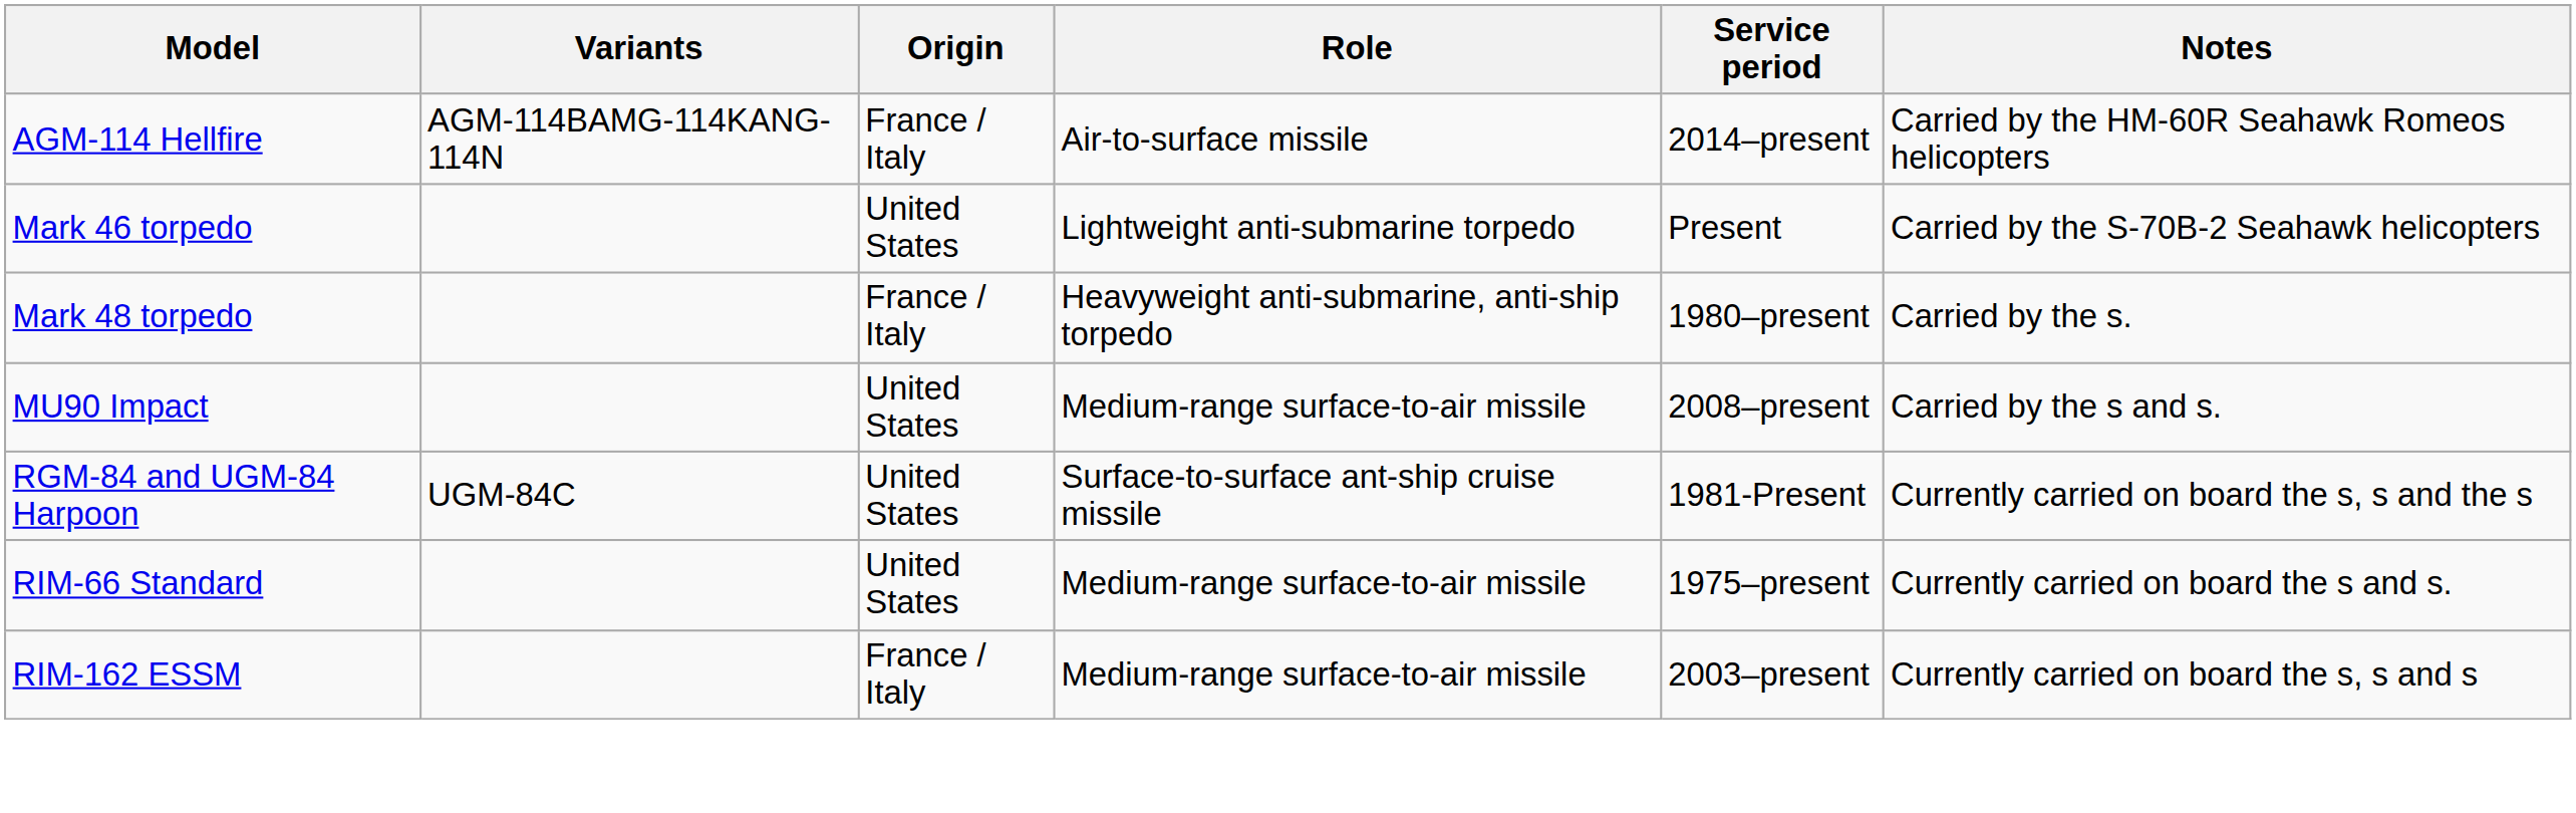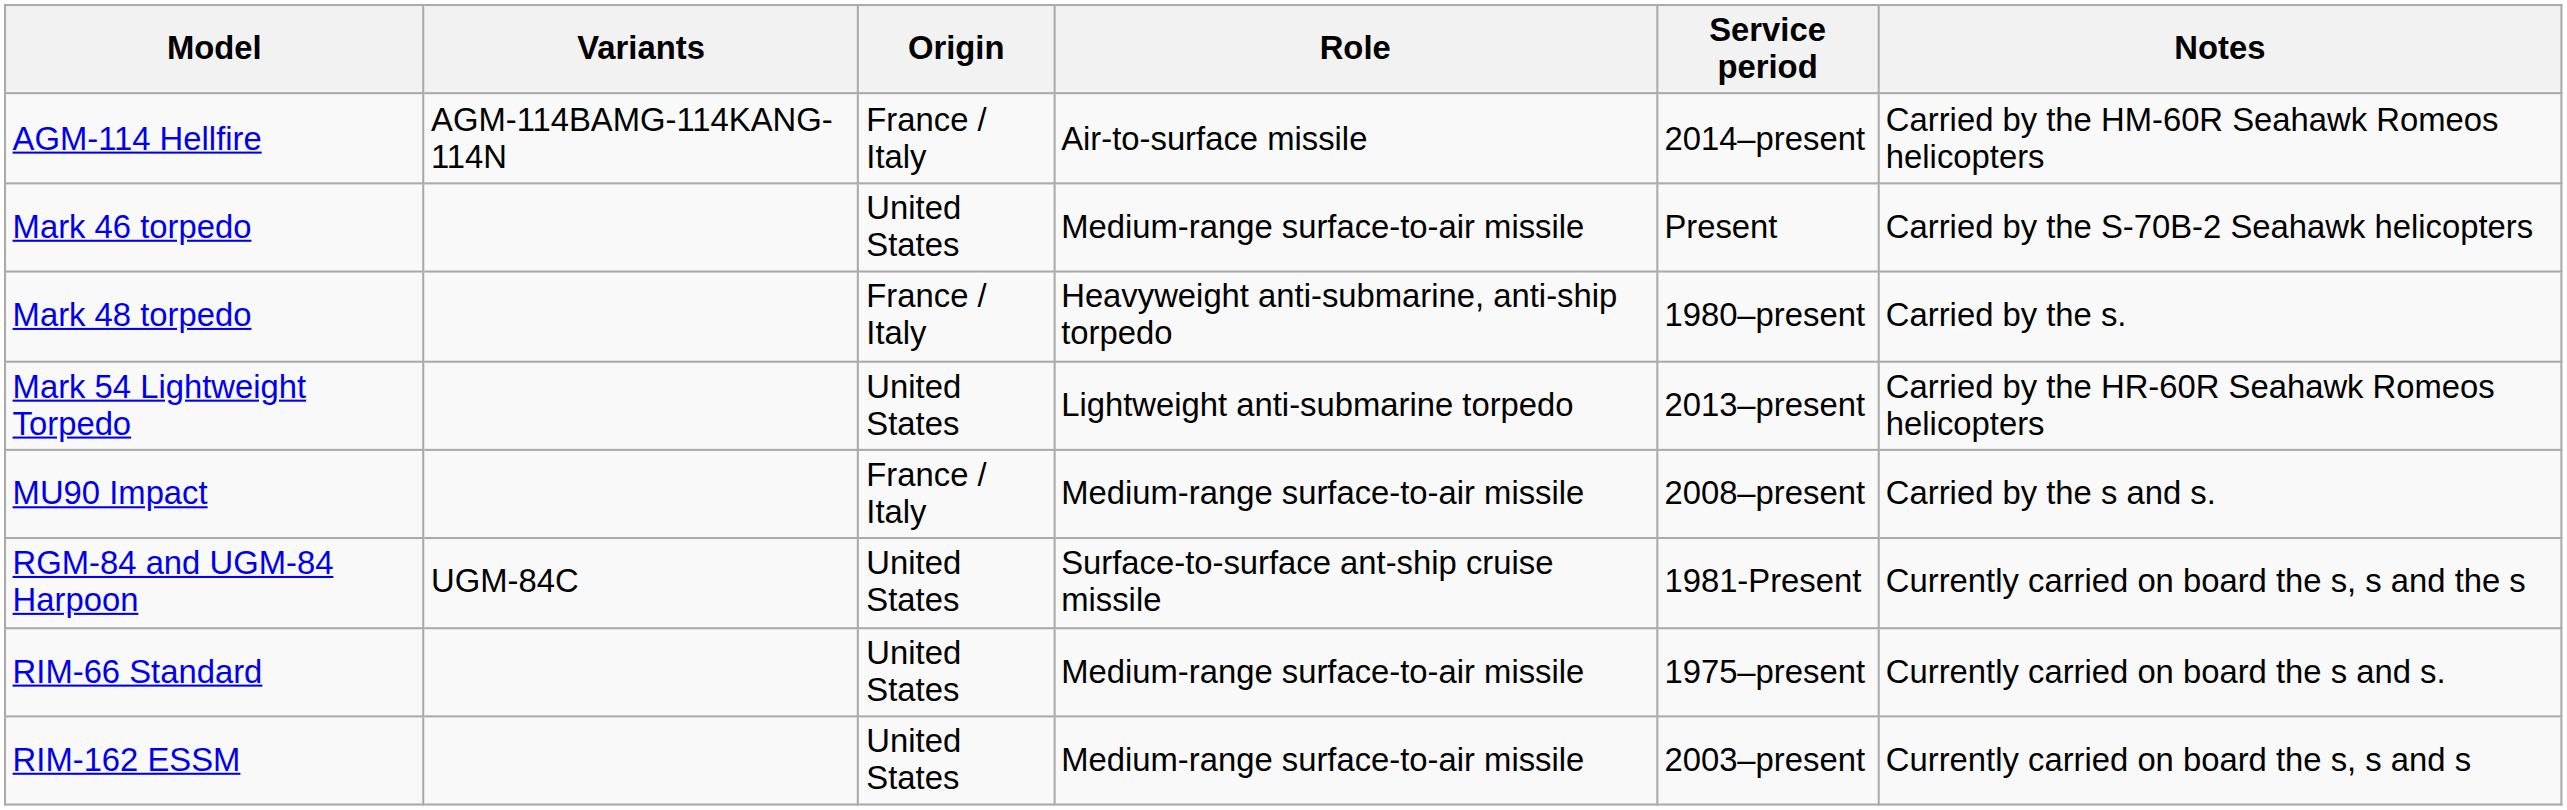Mark 46 torpedo | Role: Lightweight anti-submarine torpedo -> Medium-range surface-to-air missile
+ row: Mark 54 Lightweight Torpedo | United States | Lightweight anti-submarine torpedo | 2013–present | Carried by the HR-60R Seahawk Romeos helicopters
MU90 Impact | Origin: United States -> France / Italy
RIM-162 ESSM | Origin: France / Italy -> United States
